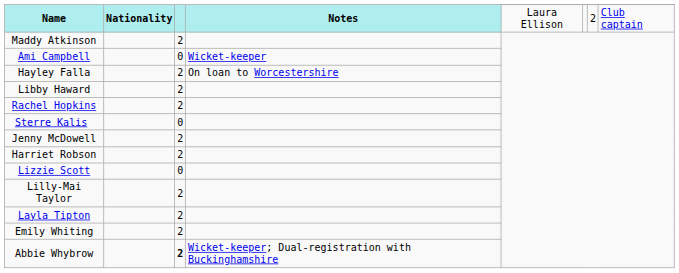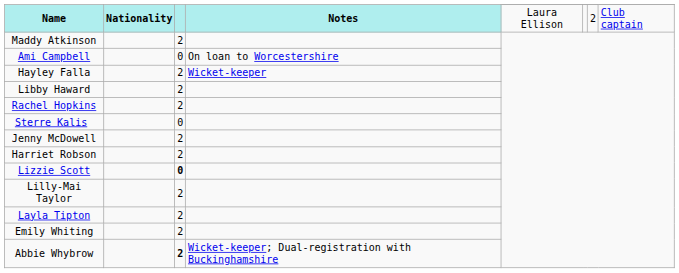Ami Campbell | Notes: Wicket-keeper -> On loan to Worcestershire
Hayley Falla | Notes: On loan to Worcestershire -> Wicket-keeper
Lizzie Scott | column 3: normal -> bold
